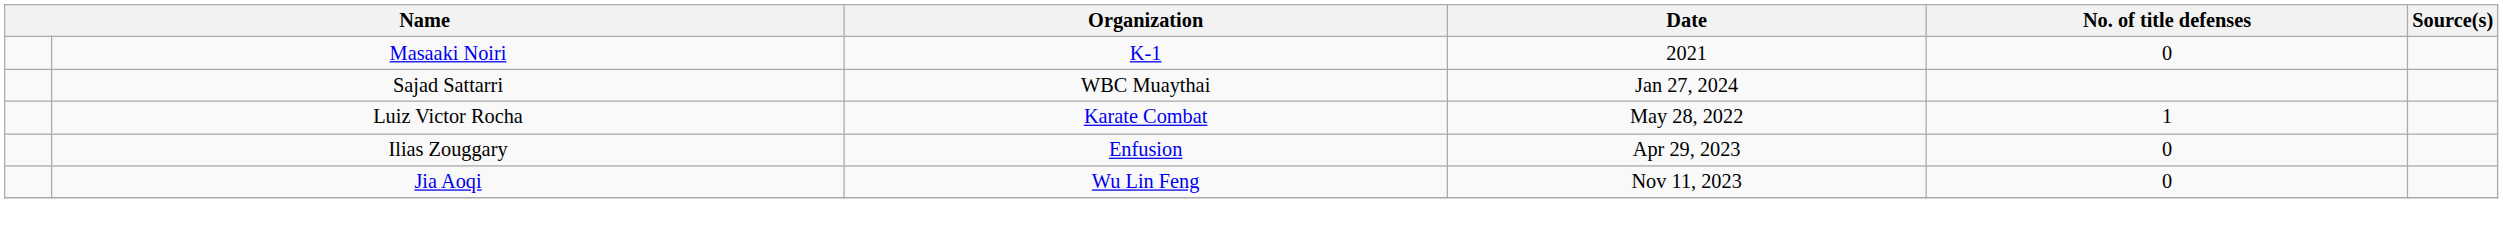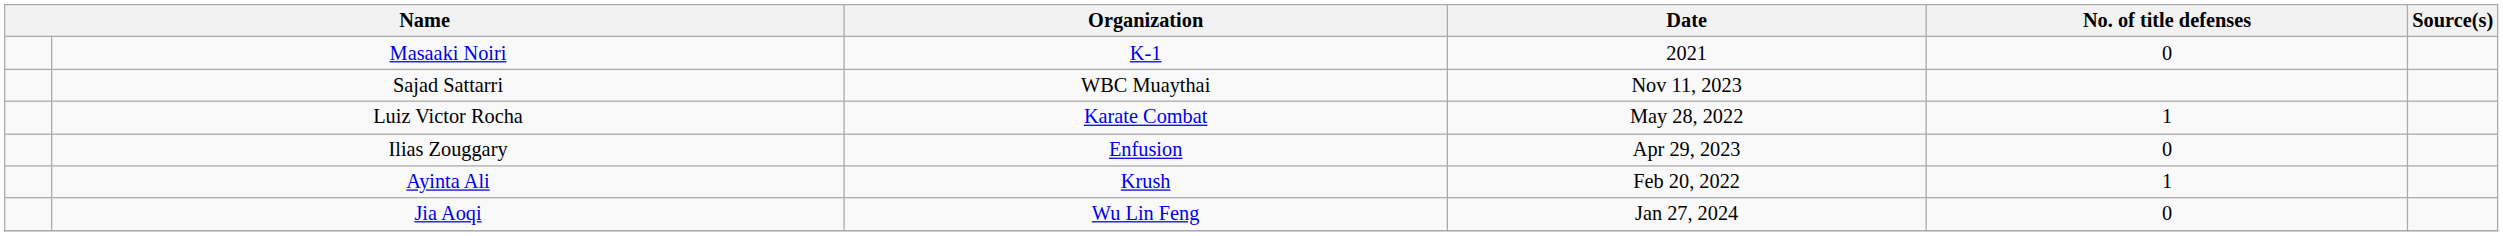Sajad Sattarri | Date: Jan 27, 2024 -> Nov 11, 2023
+ row: Ayinta Ali | Krush | Feb 20, 2022 | 1
Jia Aoqi | Date: Nov 11, 2023 -> Jan 27, 2024
